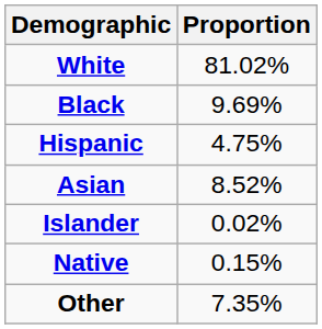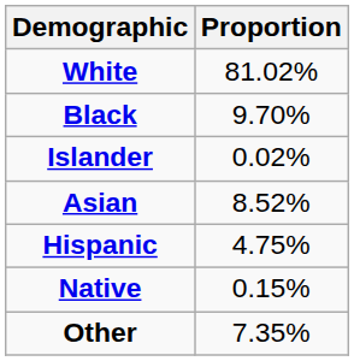Black | Proportion: 9.69% -> 9.70%
rows swapped: Hispanic <-> Islander
